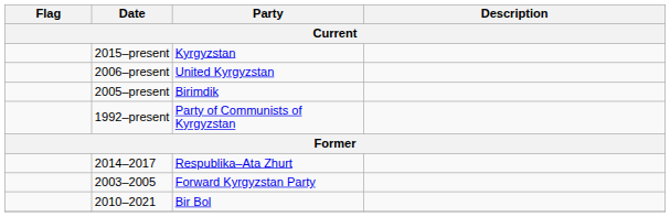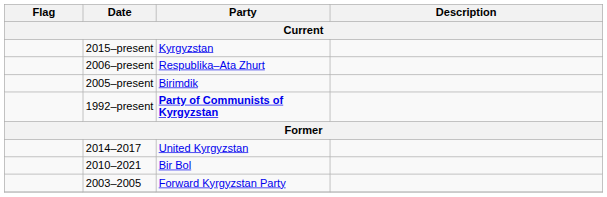2006–present | Party: United Kyrgyzstan -> Respublika–Ata Zhurt
1992–present | Party: normal -> bold
2014–2017 | Party: Respublika–Ata Zhurt -> United Kyrgyzstan
rows swapped: 2010–2021 <-> 2003–2005
